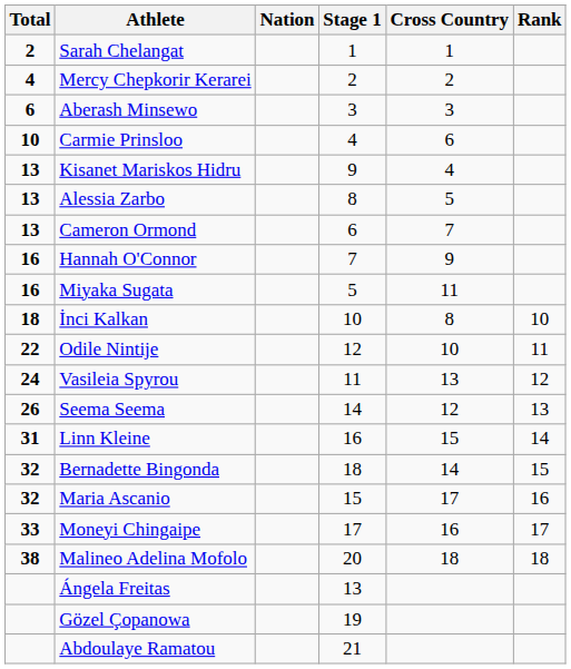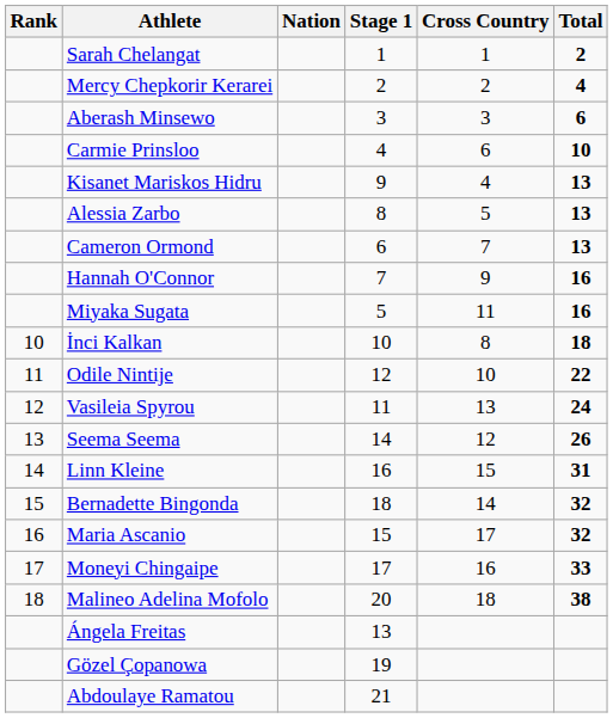columns swapped: Rank <-> Total
